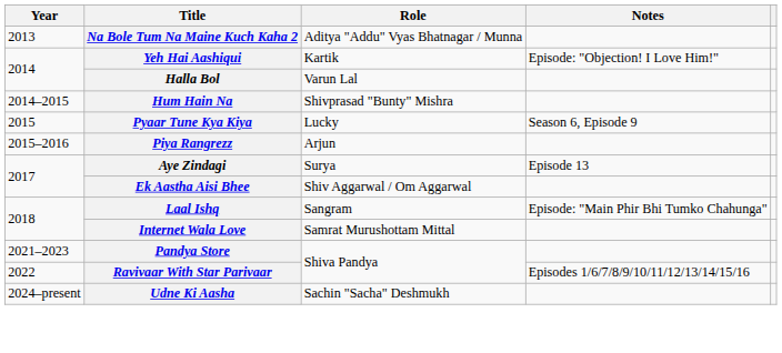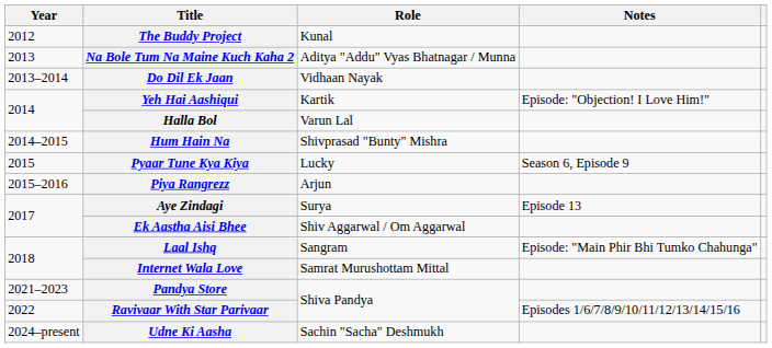+ row: 2012 | The Buddy Project | Kunal
+ row: 2013–2014 | Do Dil Ek Jaan | Vidhaan Nayak
